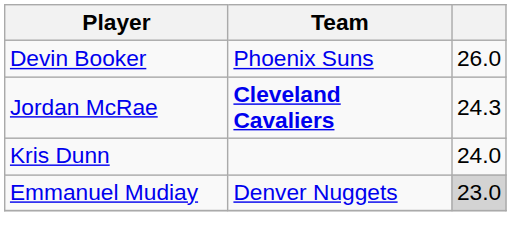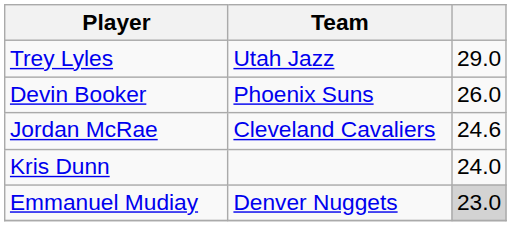+ row: Trey Lyles | Utah Jazz | 29.0
Jordan McRae | Team: bold -> normal
Jordan McRae | column 3: 24.3 -> 24.6
